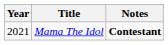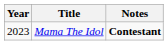Mama The Idol | Year: 2021 -> 2023
